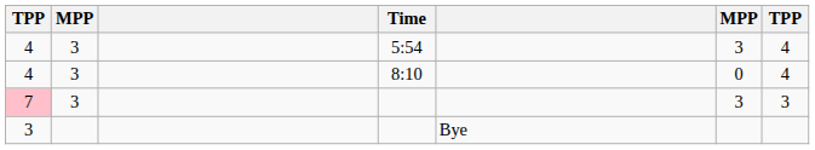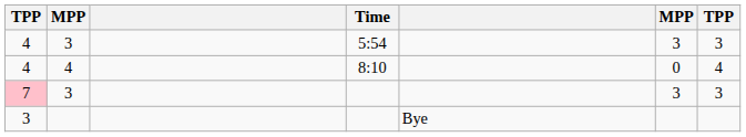4 / 5:54 | column 7: 4 -> 3
4 / 8:10 | column 2: 3 -> 4
